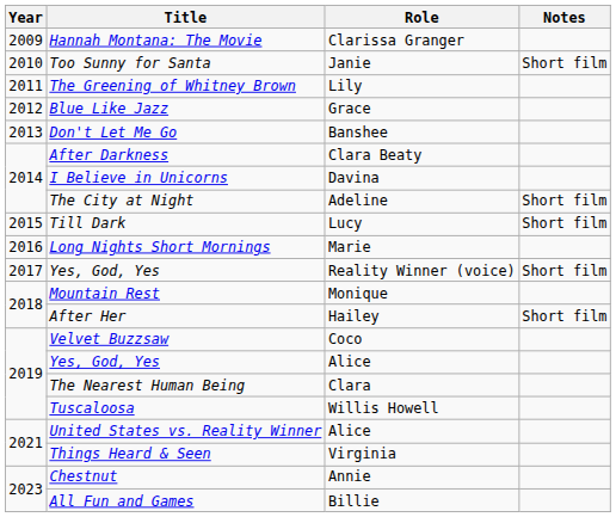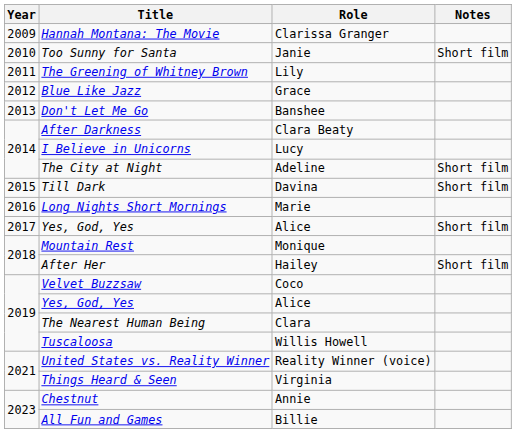I Believe in Unicorns | Role: Davina -> Lucy
Till Dark | Role: Lucy -> Davina
2017 / Yes, God, Yes | Role: Reality Winner (voice) -> Alice
United States vs. Reality Winner | Role: Alice -> Reality Winner (voice)
